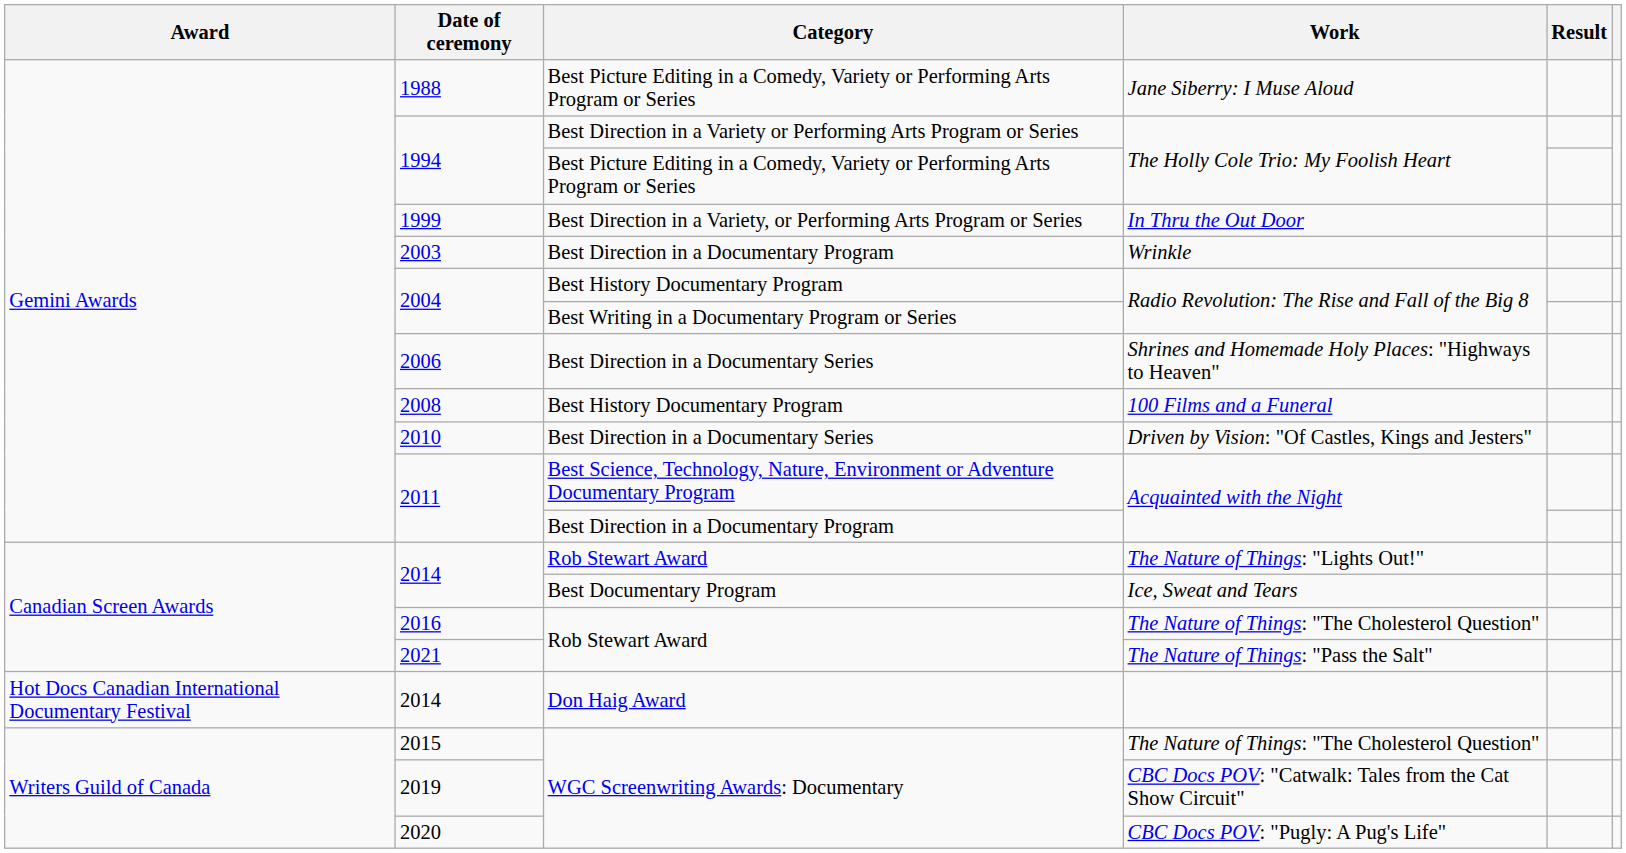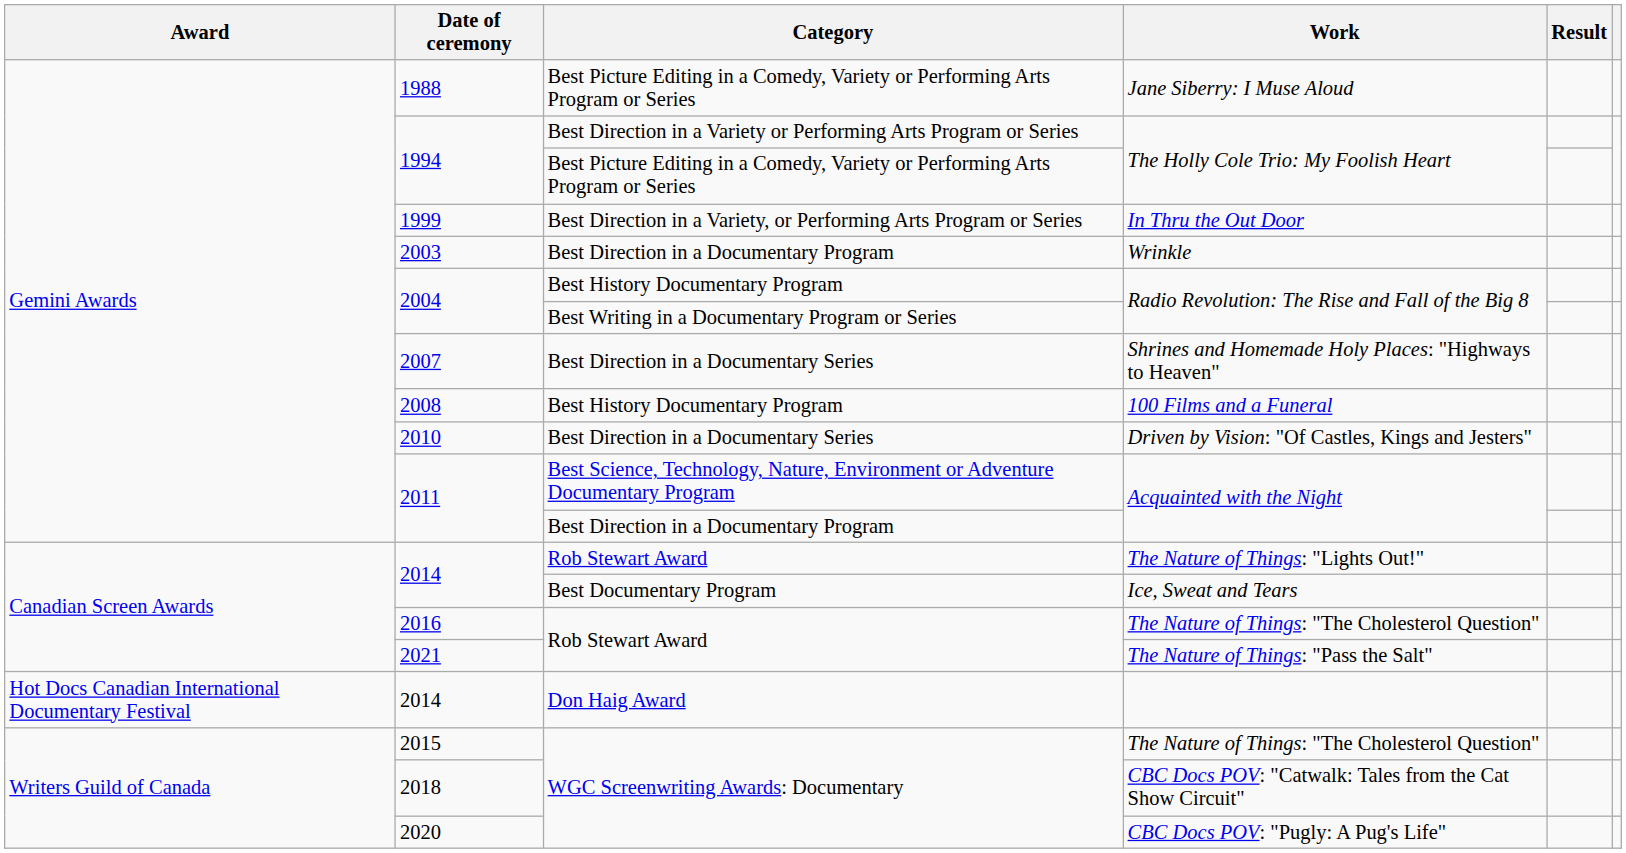Shrines and Homemade Holy Places: "Highways to Heaven" | Date of ceremony: 2006 -> 2007
CBC Docs POV: "Catwalk: Tales from the Cat Show Circuit" | Date of ceremony: 2019 -> 2018
